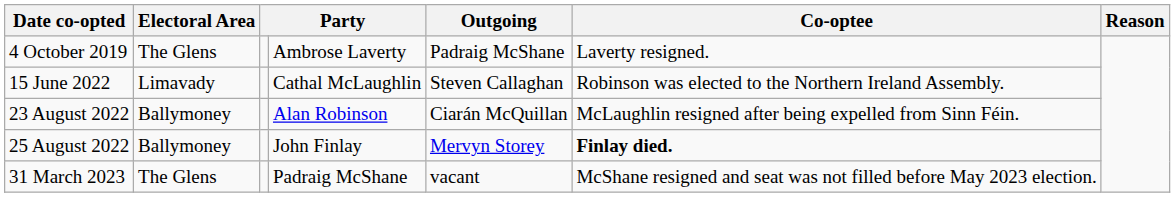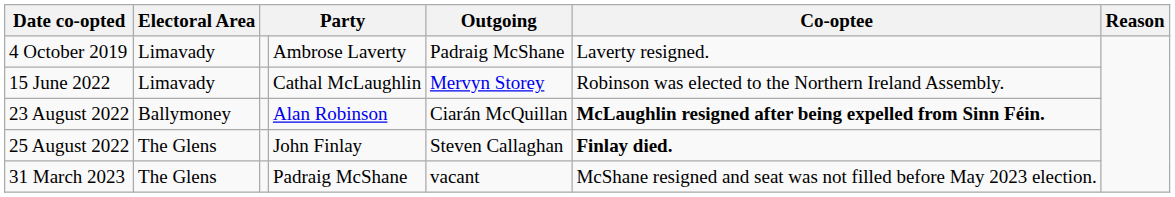4 October 2019 | Electoral Area: The Glens -> Limavady
15 June 2022 | Outgoing: Steven Callaghan -> Mervyn Storey
23 August 2022 | Co-optee: normal -> bold
25 August 2022 | Electoral Area: Ballymoney -> The Glens
25 August 2022 | Outgoing: Mervyn Storey -> Steven Callaghan
